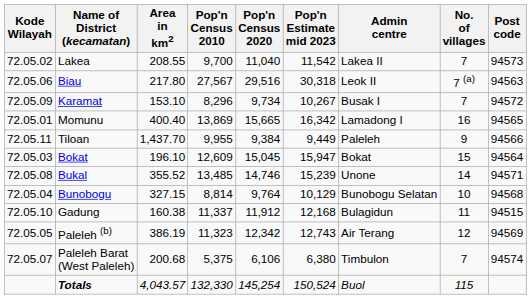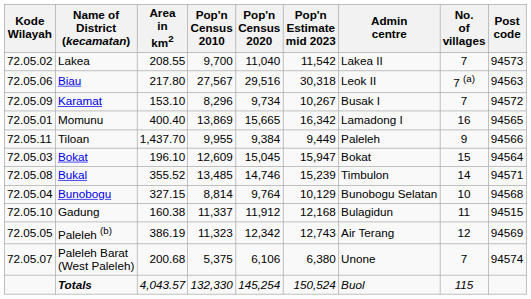Bukal | Admin centre: Unone -> Timbulon
Paleleh Barat (West Paleleh) | Admin centre: Timbulon -> Unone
